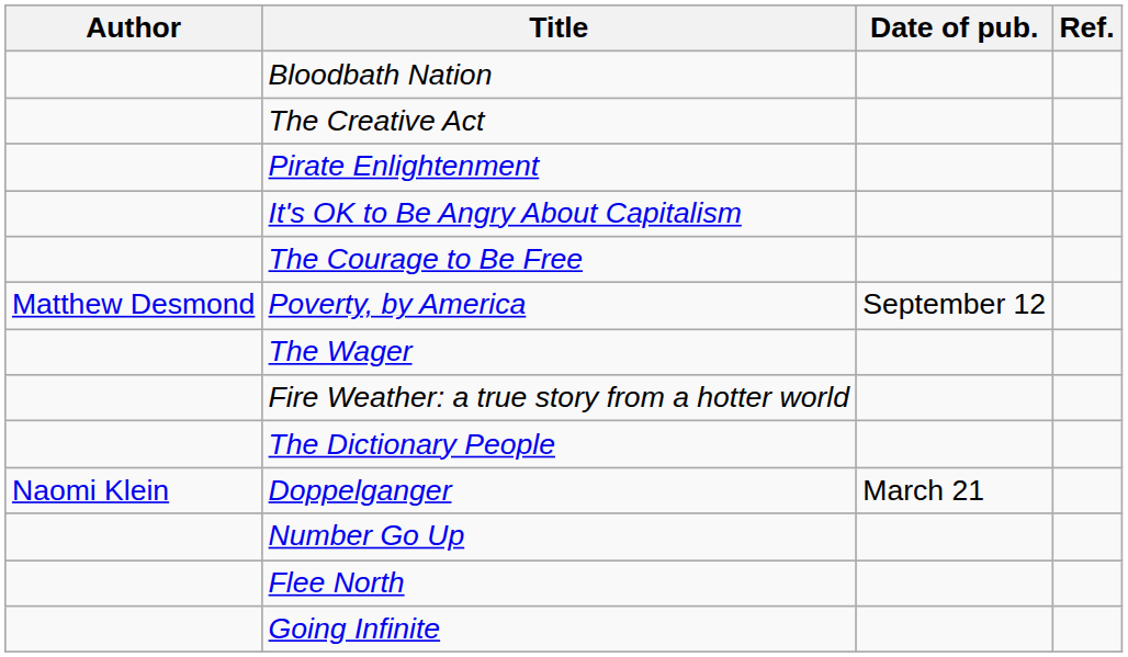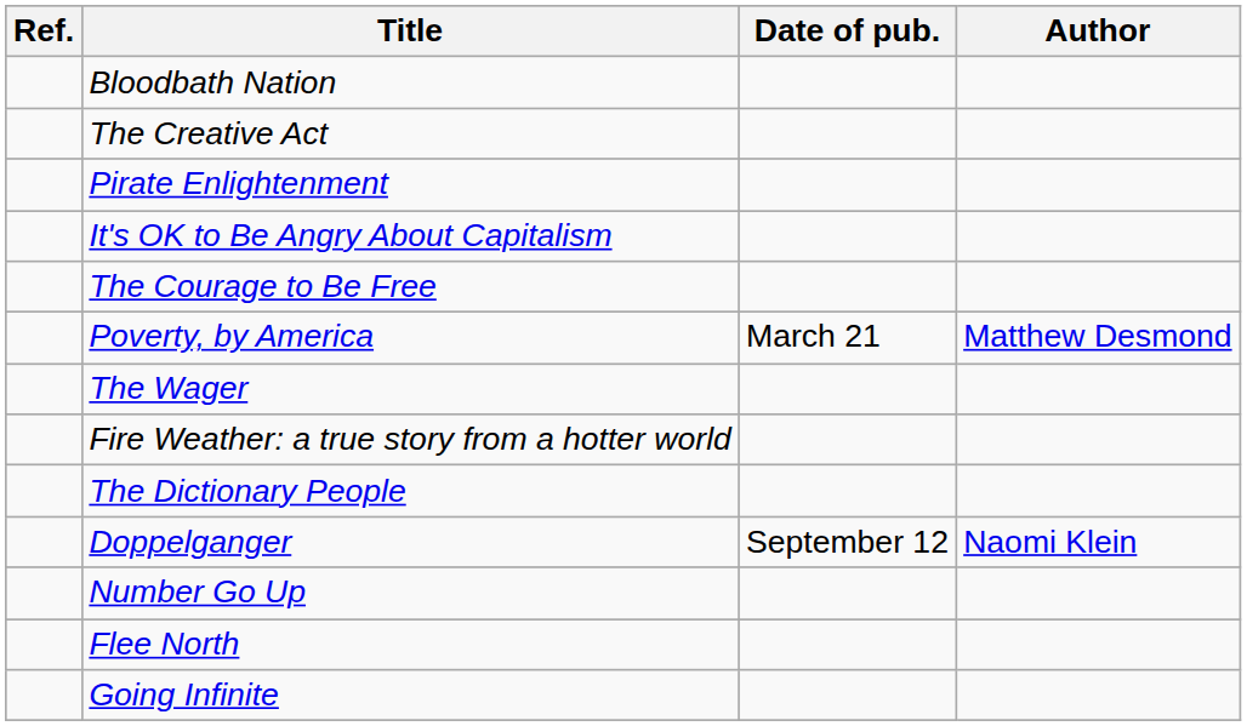columns swapped: Author <-> Ref.
Poverty, by America | Date of pub.: September 12 -> March 21
Doppelganger | Date of pub.: March 21 -> September 12
